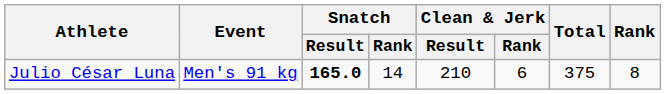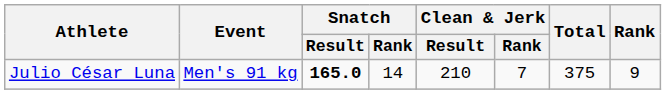Julio César Luna | Clean & Jerk / Rank: 6 -> 7
Julio César Luna | Rank: 8 -> 9
